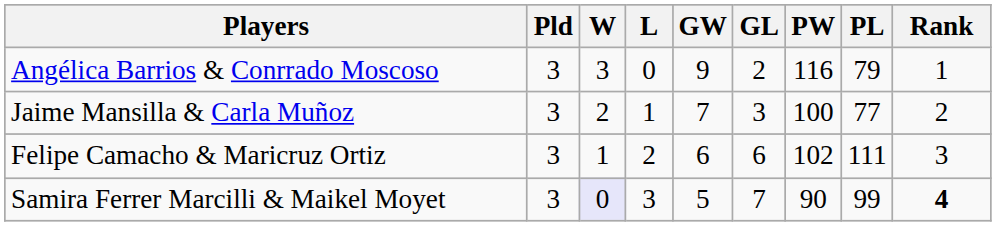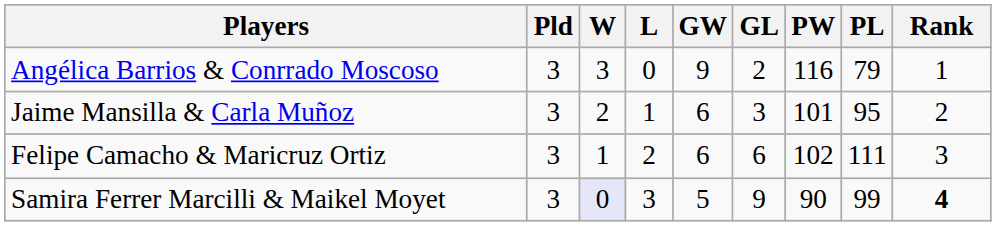Jaime Mansilla & Carla Muñoz | GW: 7 -> 6
Jaime Mansilla & Carla Muñoz | PW: 100 -> 101
Jaime Mansilla & Carla Muñoz | PL: 77 -> 95
Samira Ferrer Marcilli & Maikel Moyet | GL: 7 -> 9
